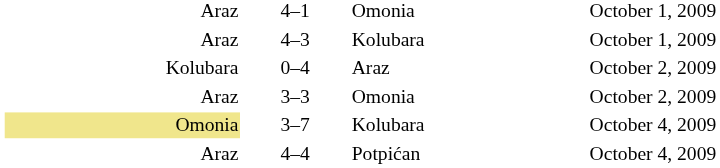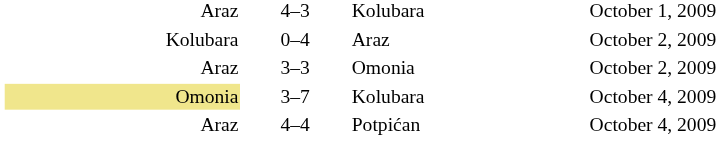- row: Araz | 4–1 | Omonia | October 1, 2009
